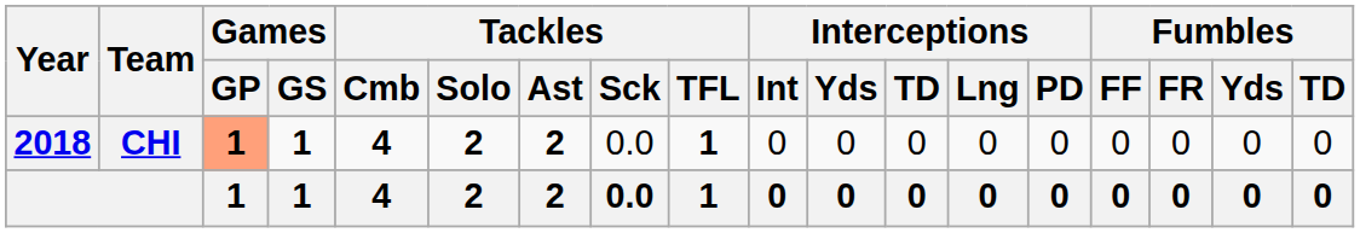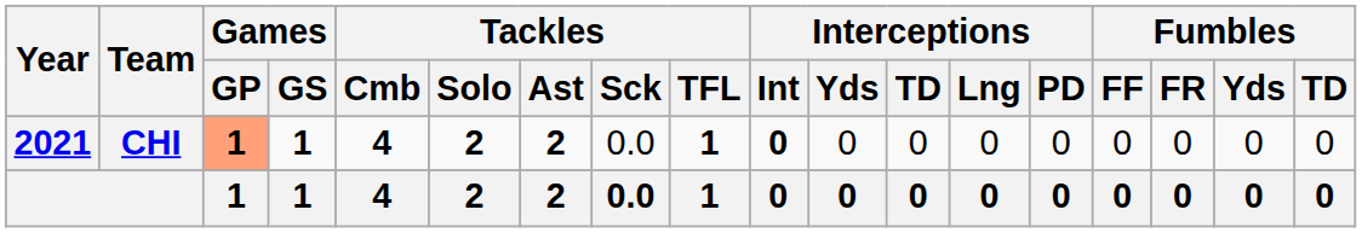CHI | Year: 2018 -> 2021
CHI | Interceptions / Int: normal -> bold
